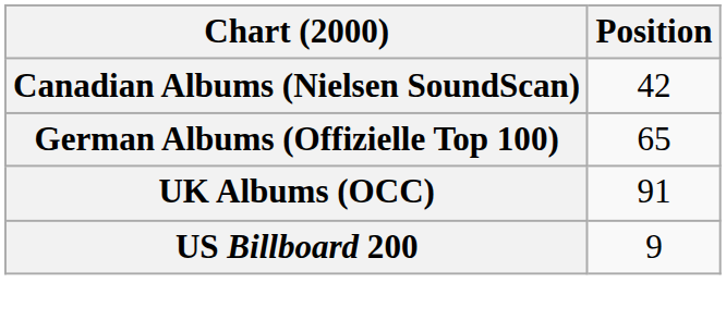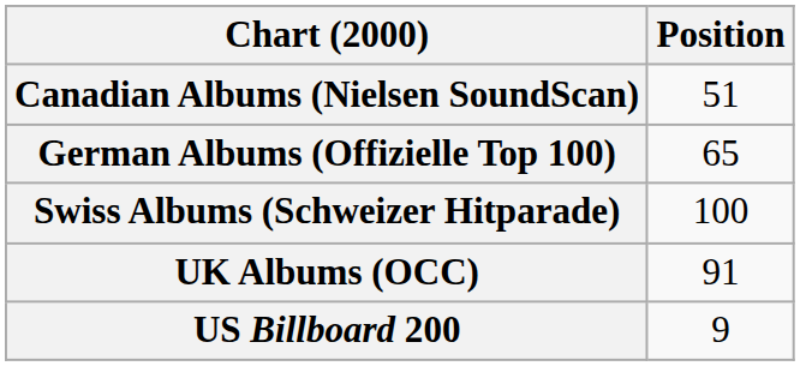Canadian Albums (Nielsen SoundScan) | Position: 42 -> 51
+ row: Swiss Albums (Schweizer Hitparade) | 100
